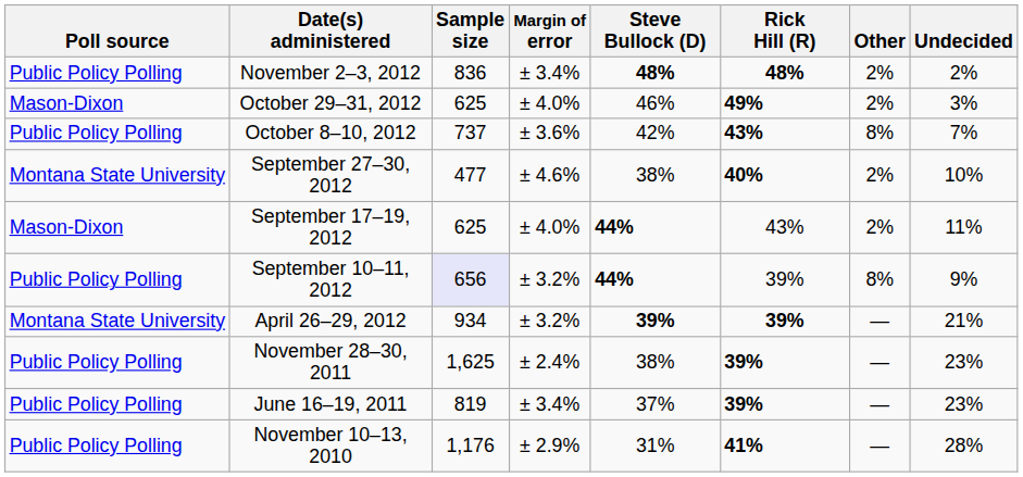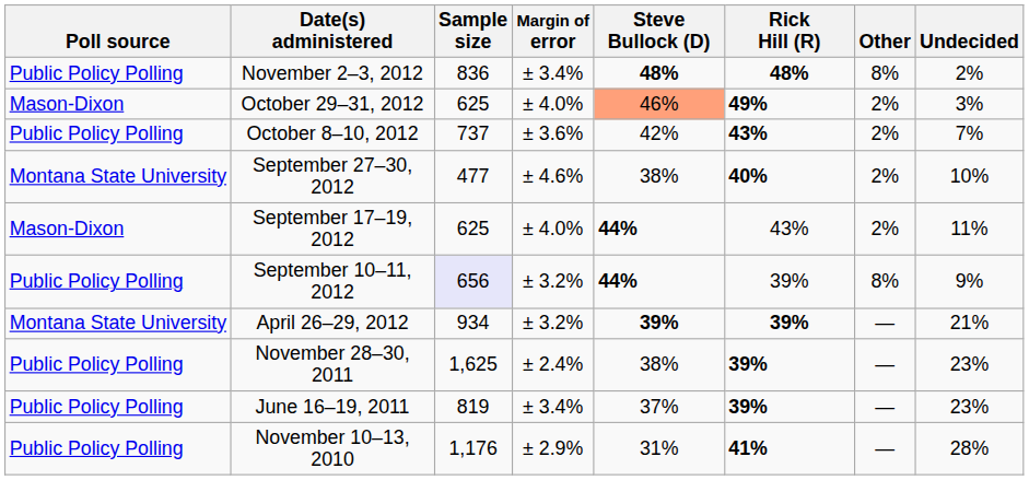November 2–3, 2012 | Other: 2% -> 8%
October 29–31, 2012 | Steve Bullock (D): no background -> lightsalmon background
October 8–10, 2012 | Other: 8% -> 2%
